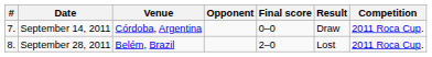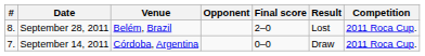rows swapped: September 14, 2011 <-> September 28, 2011
